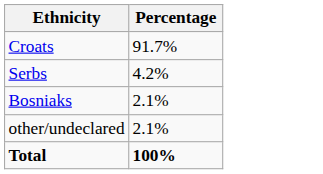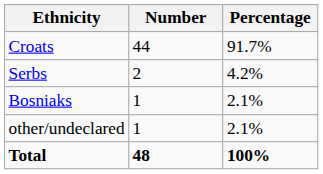+ column: Number | 44 | 2 | 1 | 1 | 48
